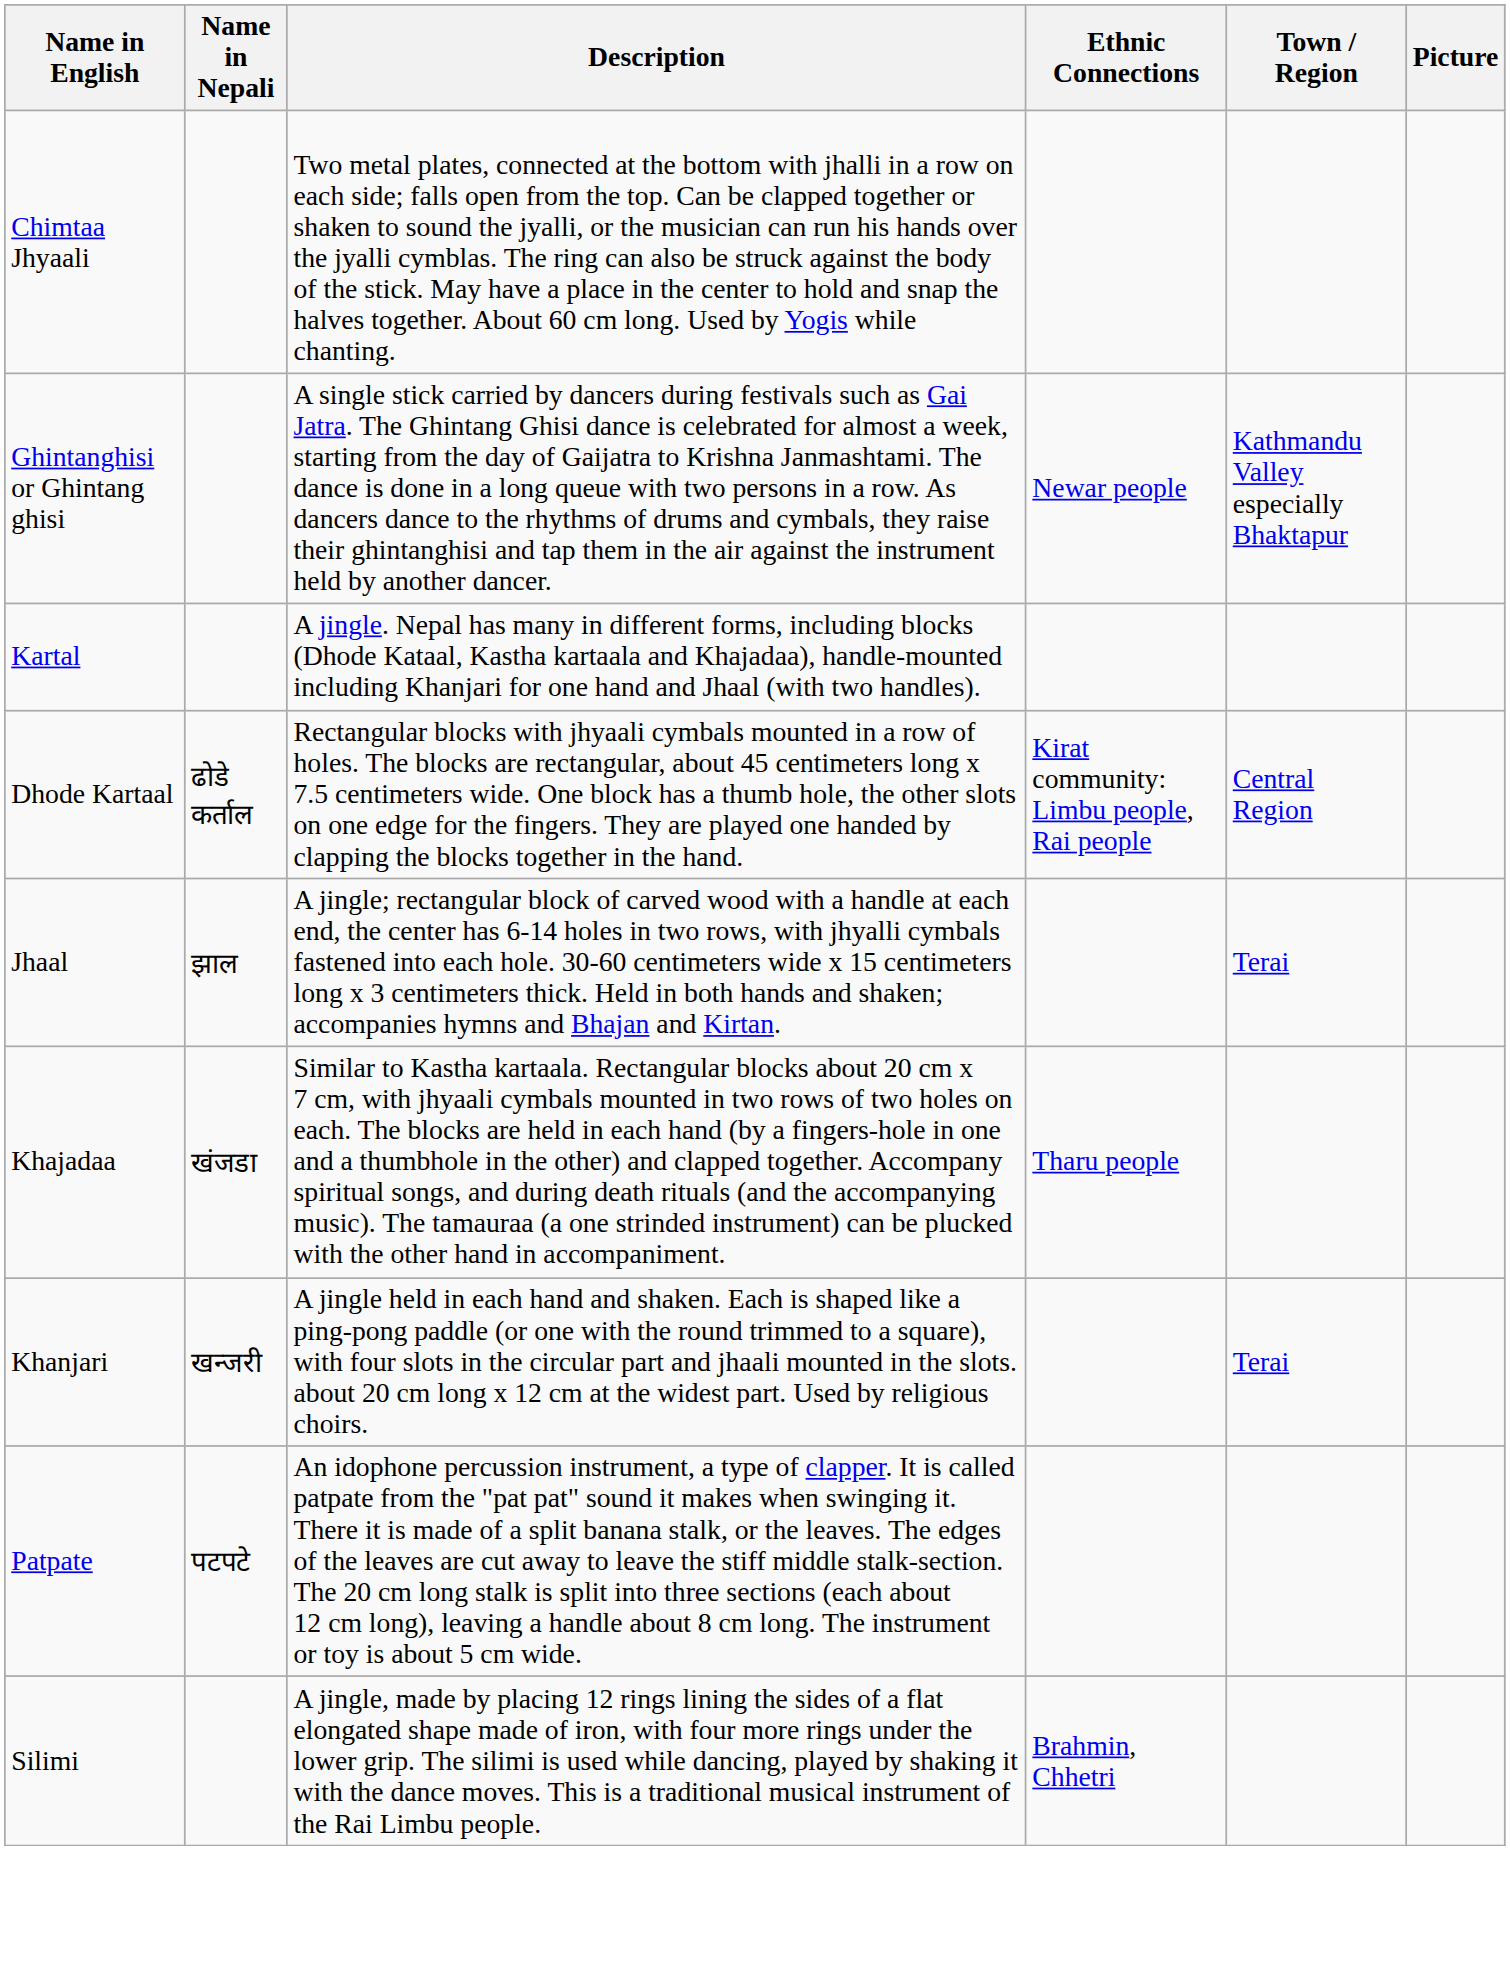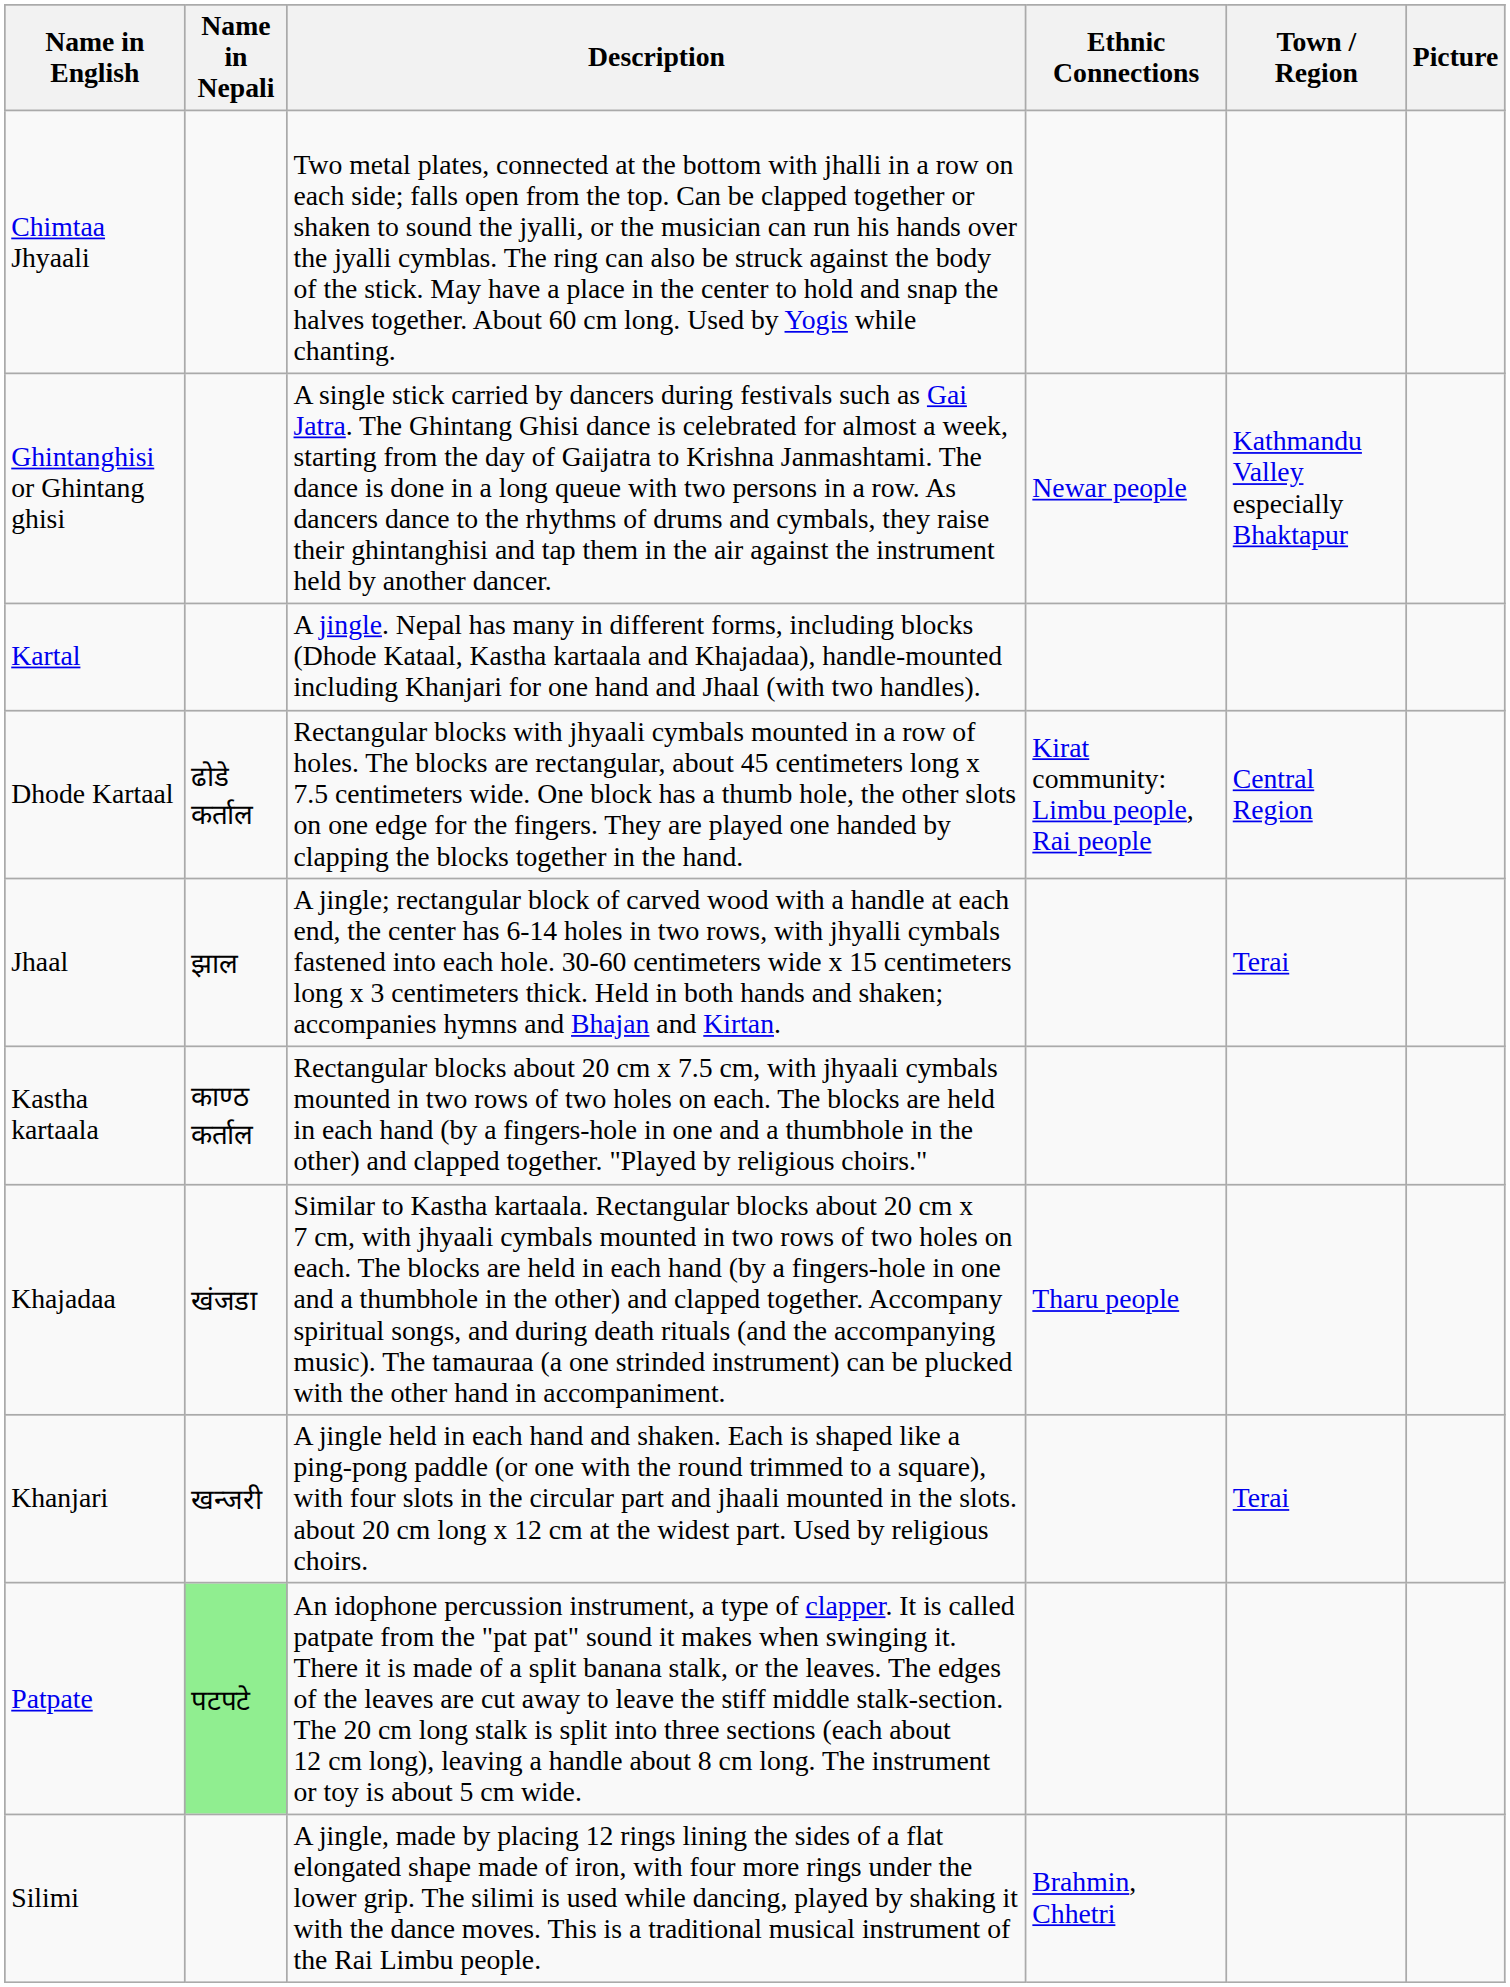+ row: Kastha kartaala | काण्ठ कर्ताल | Rectangular blocks about 20 cm x 7.5 cm, with jhyaali cymbals mounted in two rows of two holes on each. The blocks are held in each hand (by a fingers-hole in one and a thumbhole in the other) and clapped together. "Played by religious choirs."
Patpate | Name in Nepali: no background -> lightgreen background
